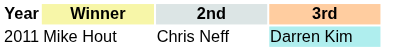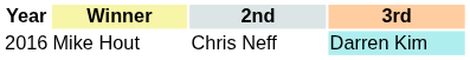Mike Hout | Year: 2011 -> 2016
